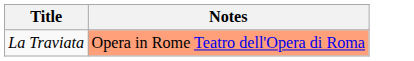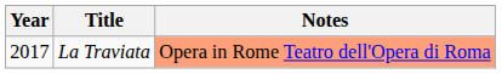+ column: Year | 2017
